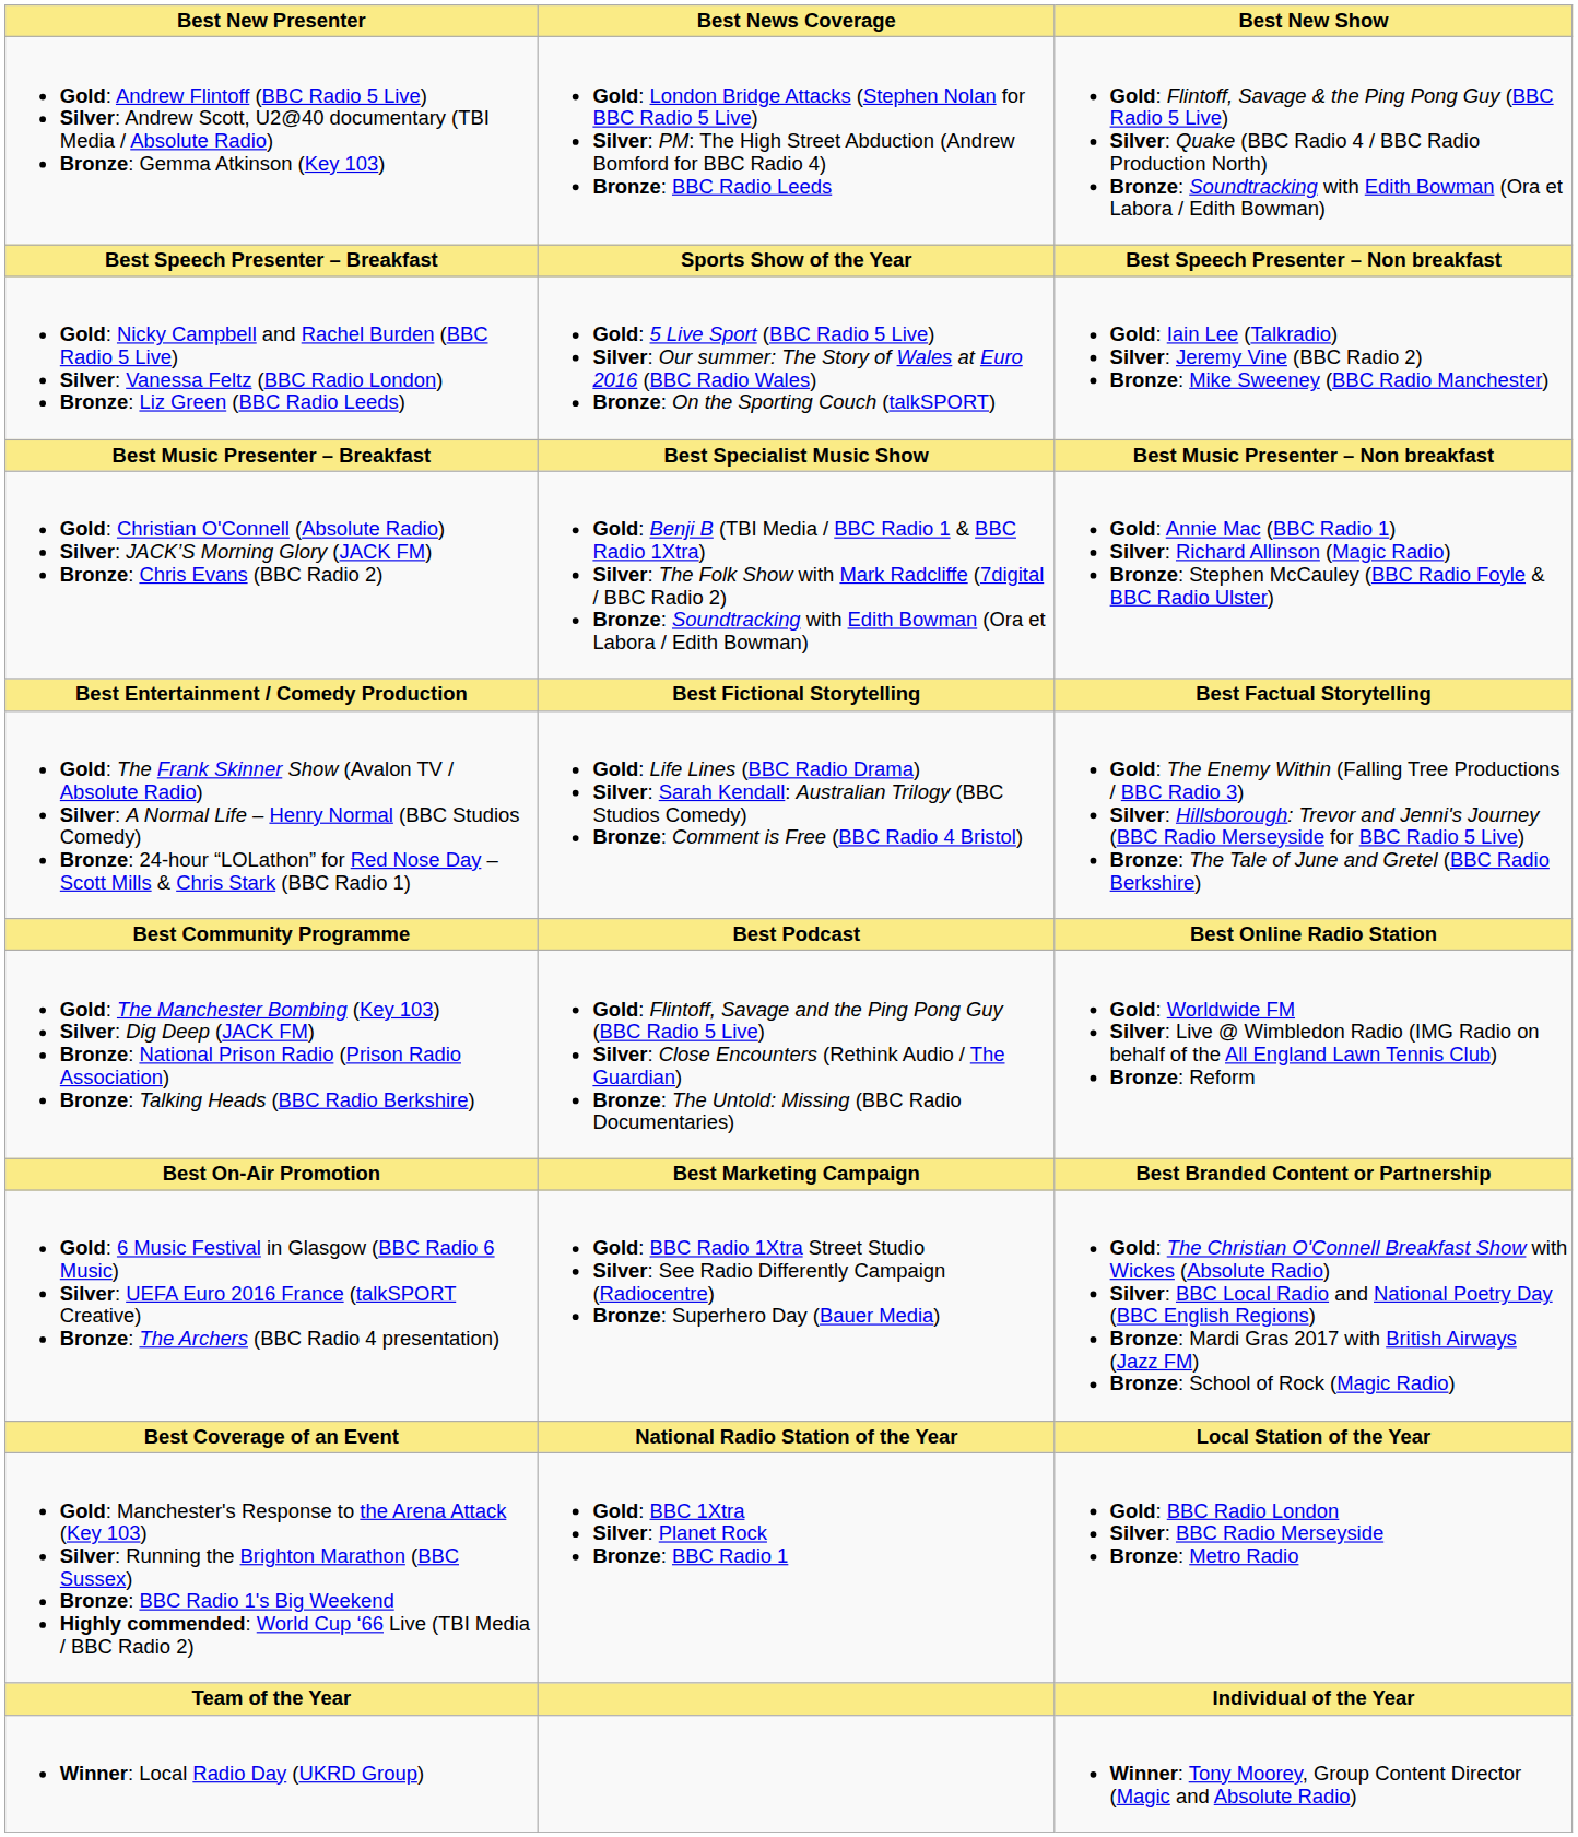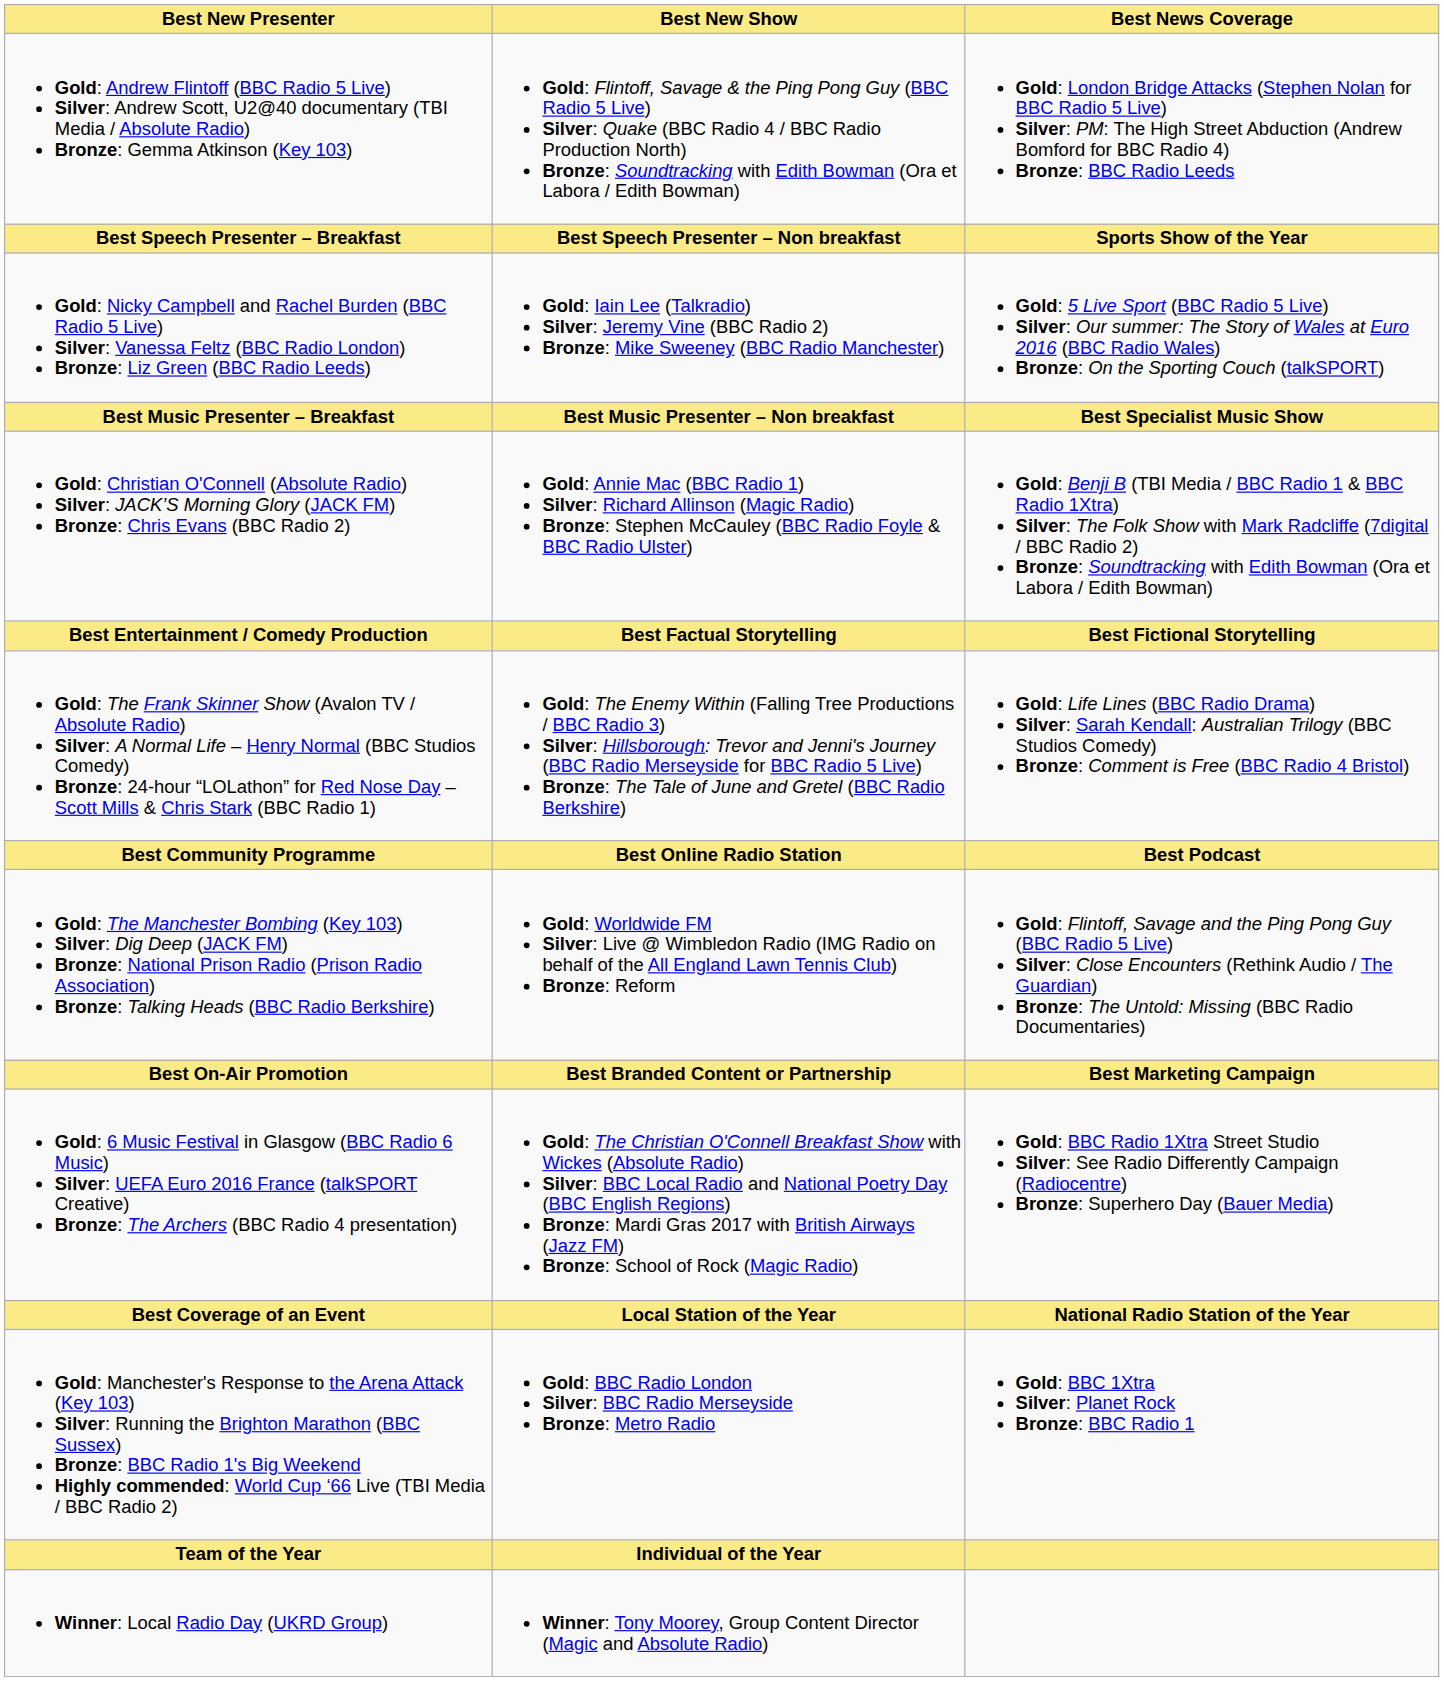columns swapped: Best New Show <-> Best News Coverage
